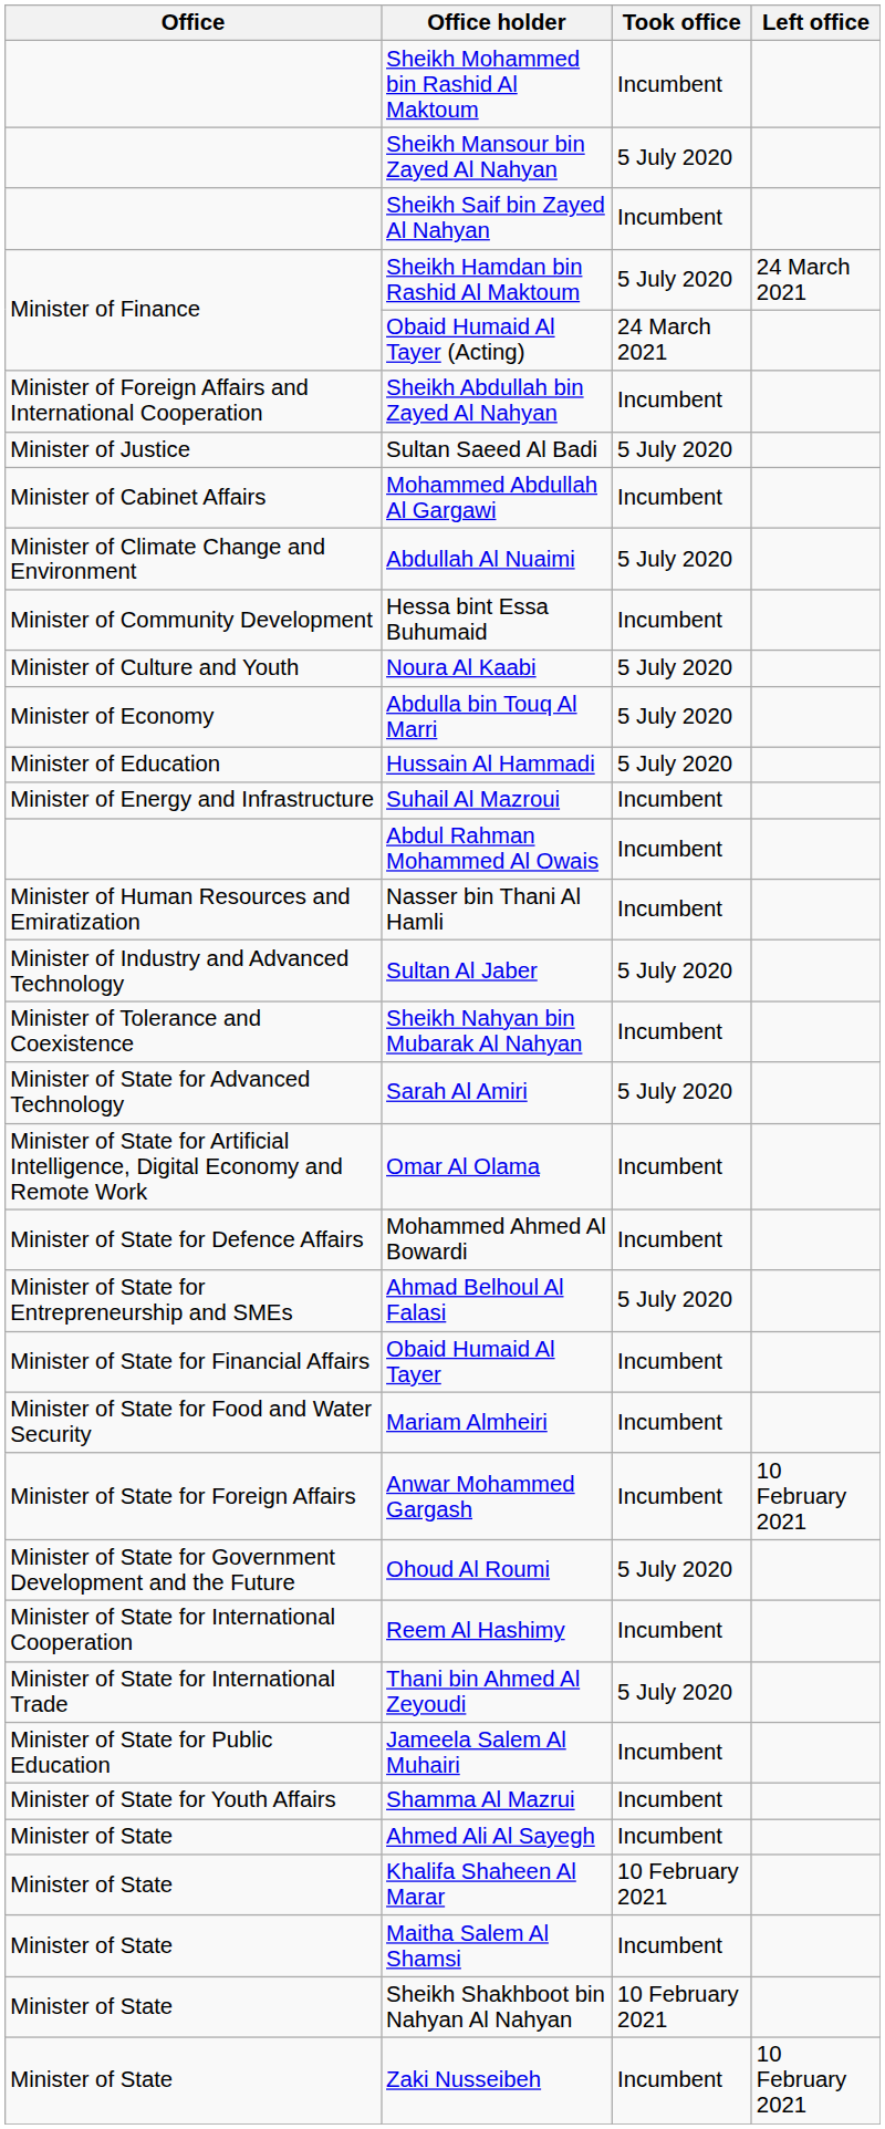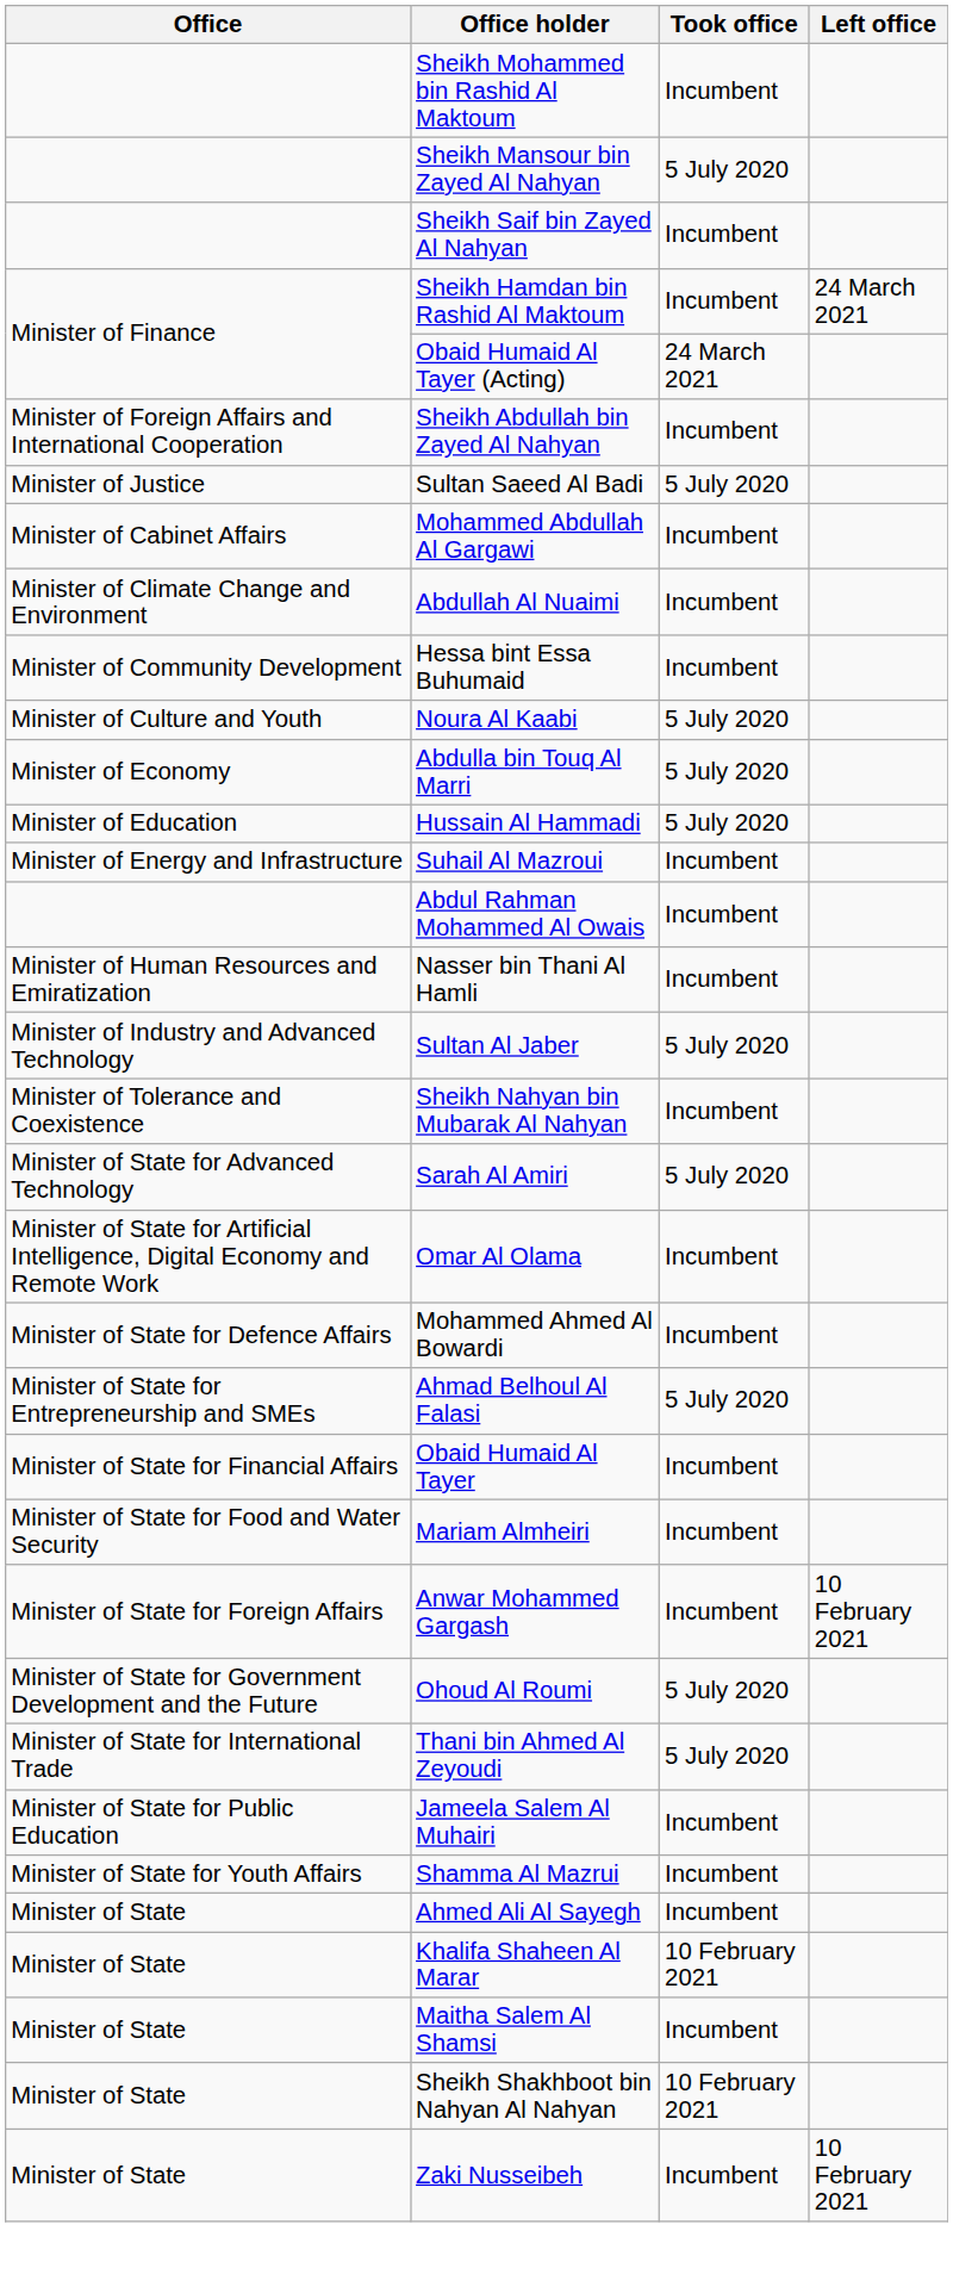Sheikh Hamdan bin Rashid Al Maktoum | Took office: 5 July 2020 -> Incumbent
Abdullah Al Nuaimi | Took office: 5 July 2020 -> Incumbent
- row: Minister of State for International Cooperation | Reem Al Hashimy | Incumbent
